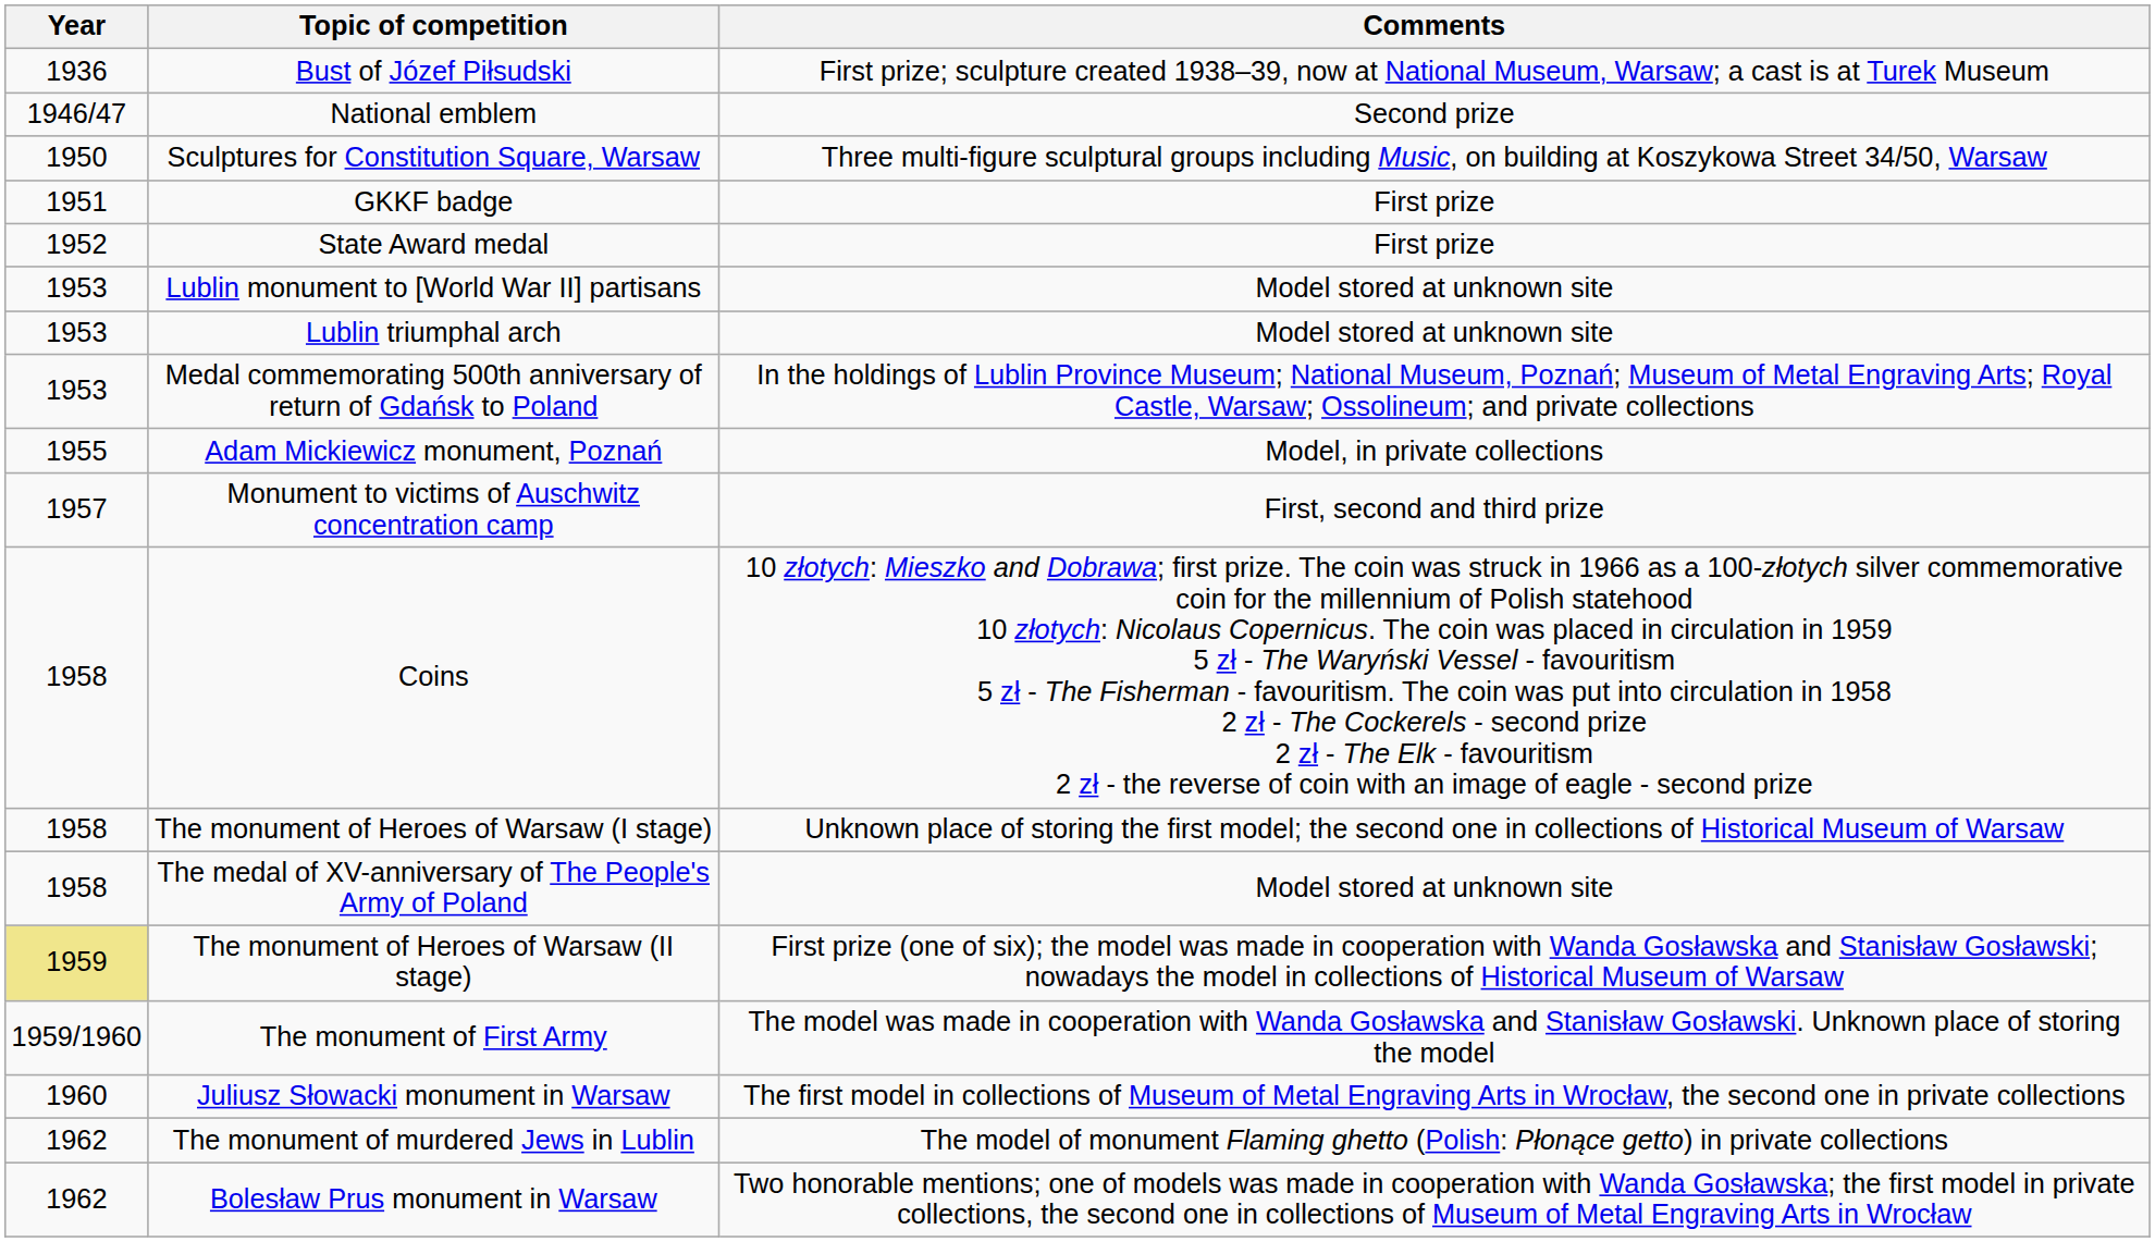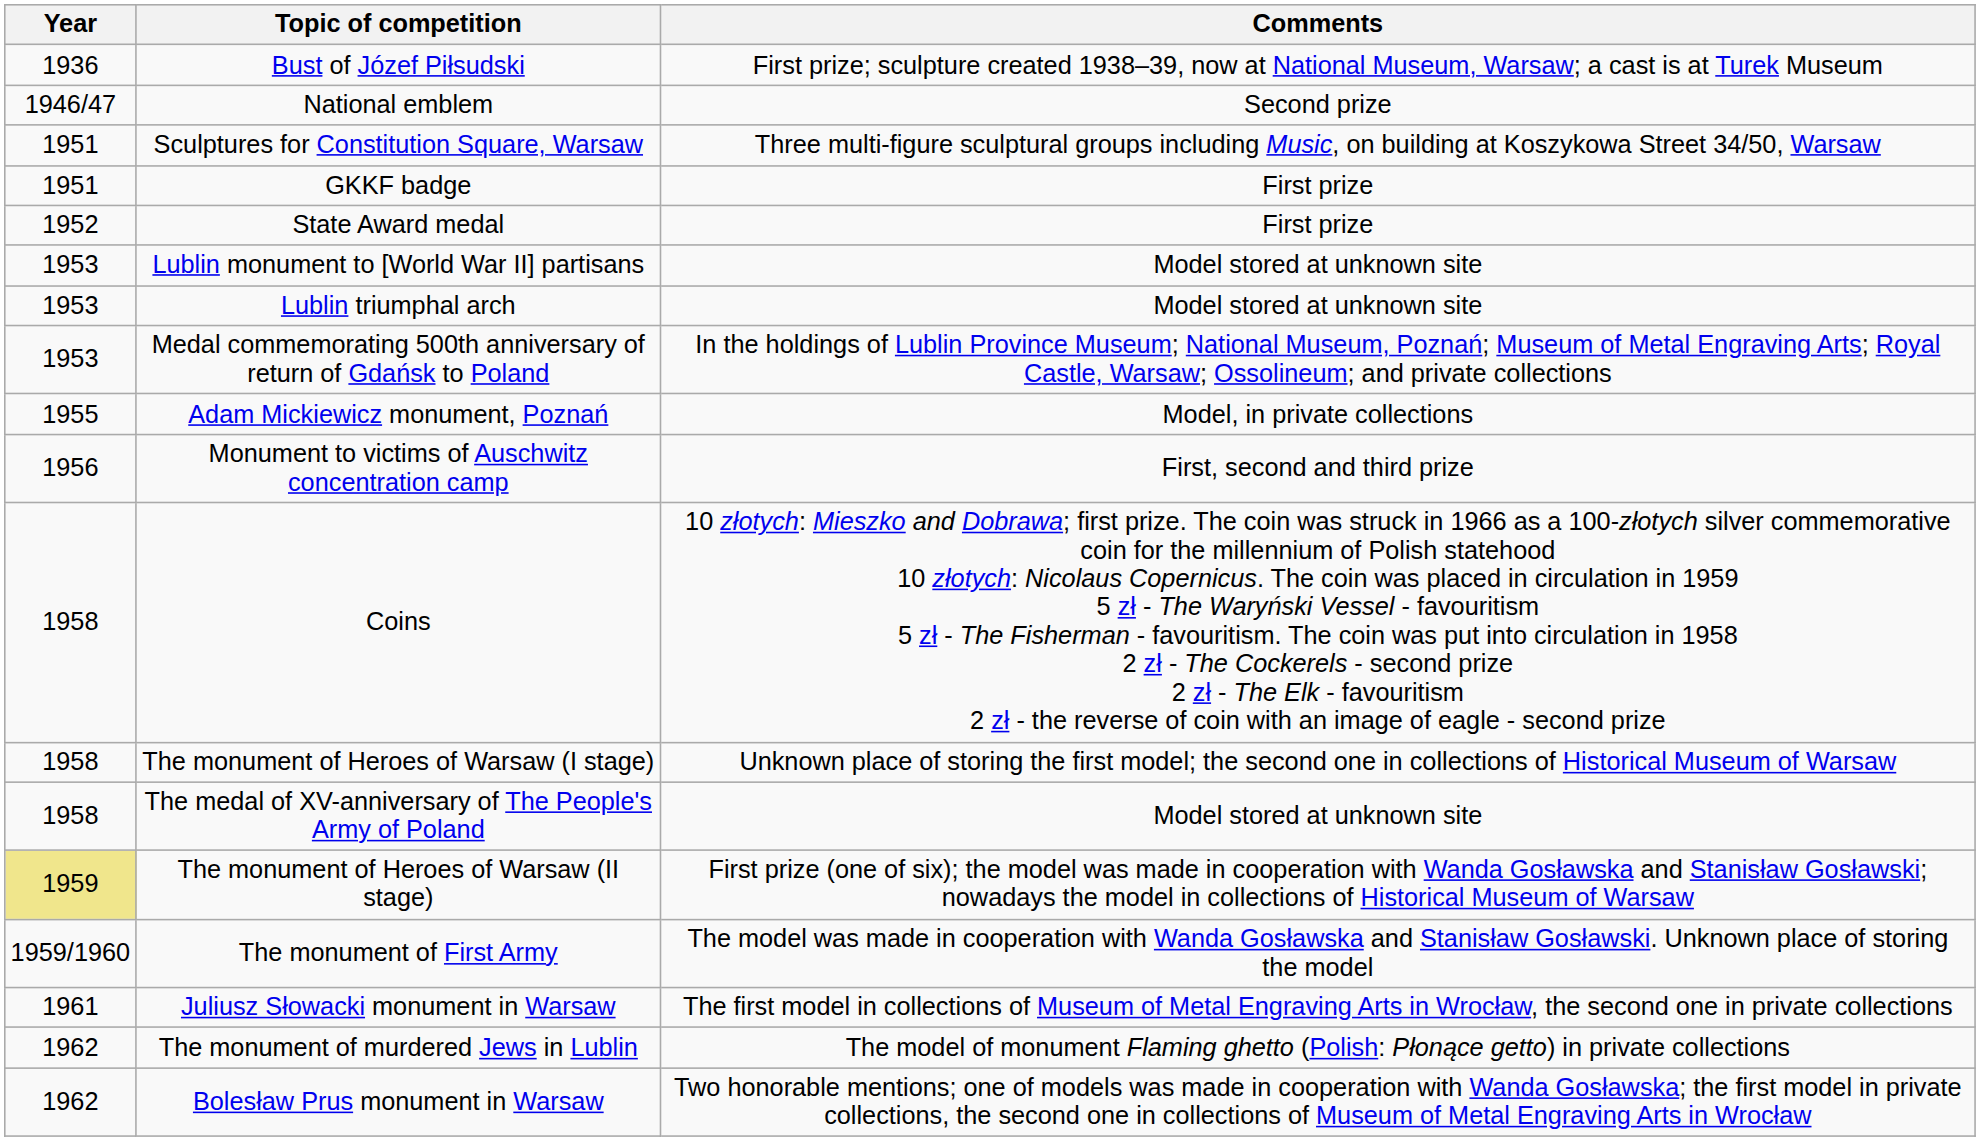Sculptures for Constitution Square, Warsaw | Year: 1950 -> 1951
Monument to victims of Auschwitz concentration camp | Year: 1957 -> 1956
Juliusz Słowacki monument in Warsaw | Year: 1960 -> 1961
